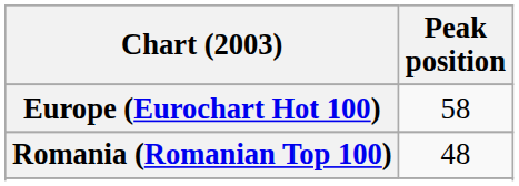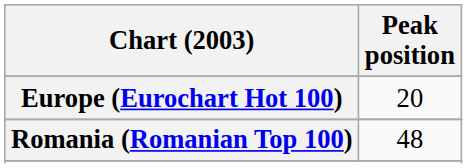Europe (Eurochart Hot 100) | Peak position: 58 -> 20
